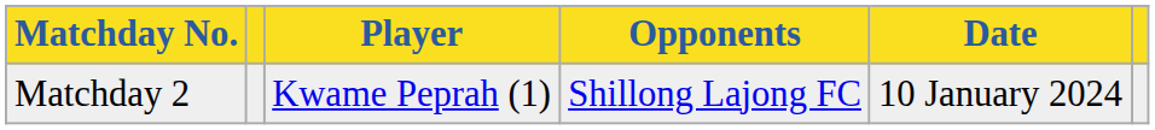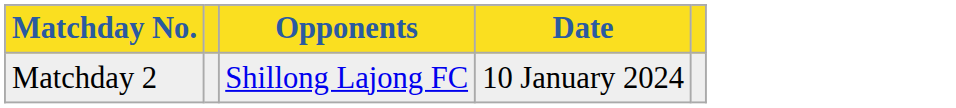- column: Player | Kwame Peprah (1)
